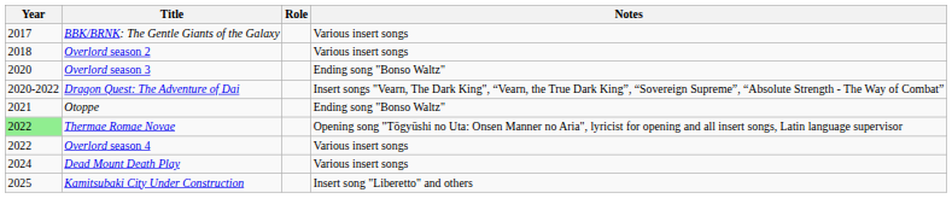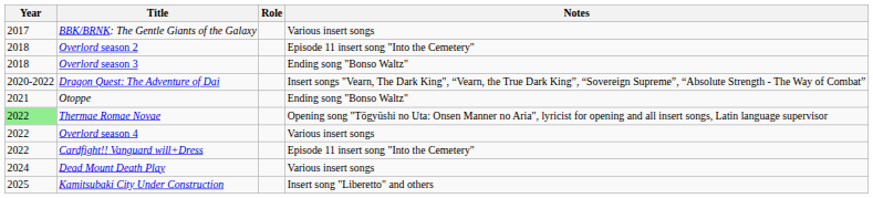Overlord season 2 | Notes: Various insert songs -> Episode 11 insert song "Into the Cemetery"
Overlord season 3 | Year: 2020 -> 2018
+ row: 2022 | Cardfight!! Vanguard will+Dress | Episode 11 insert song "Into the Cemetery"
